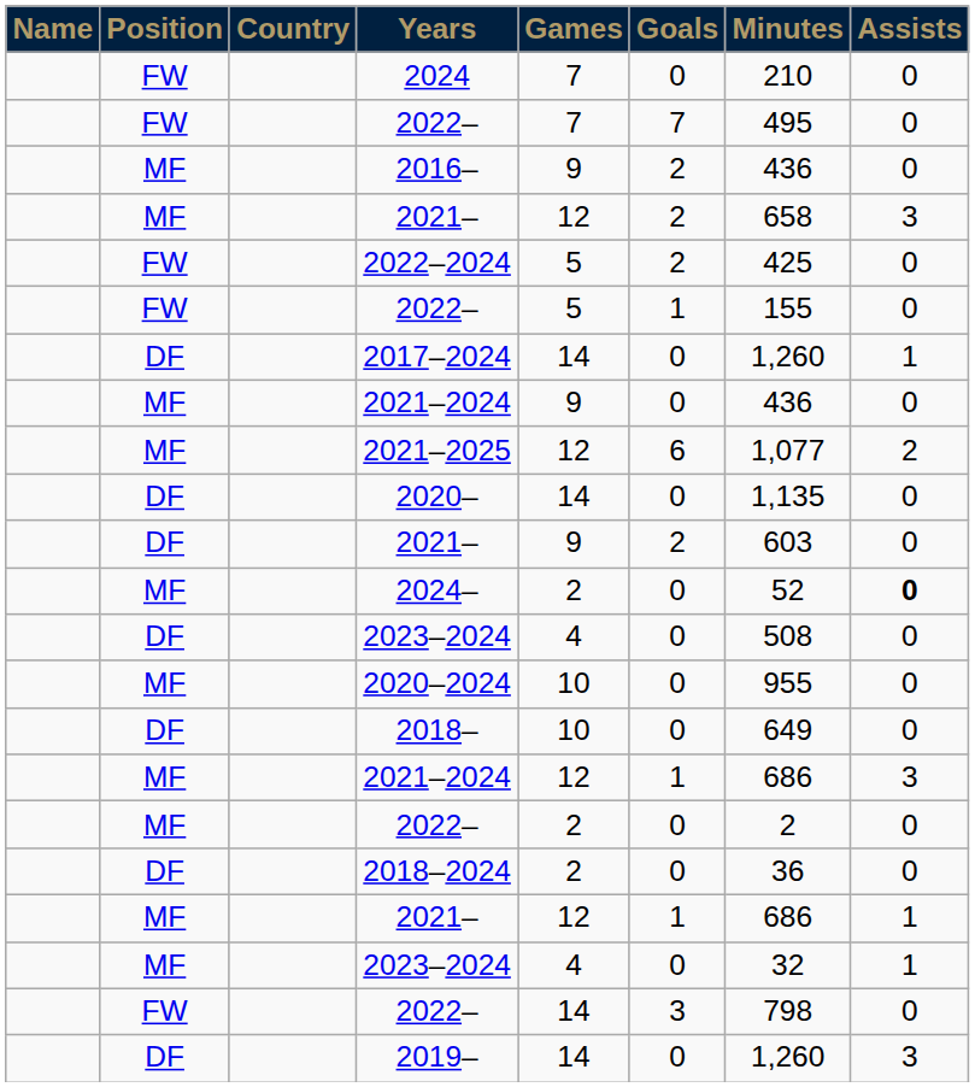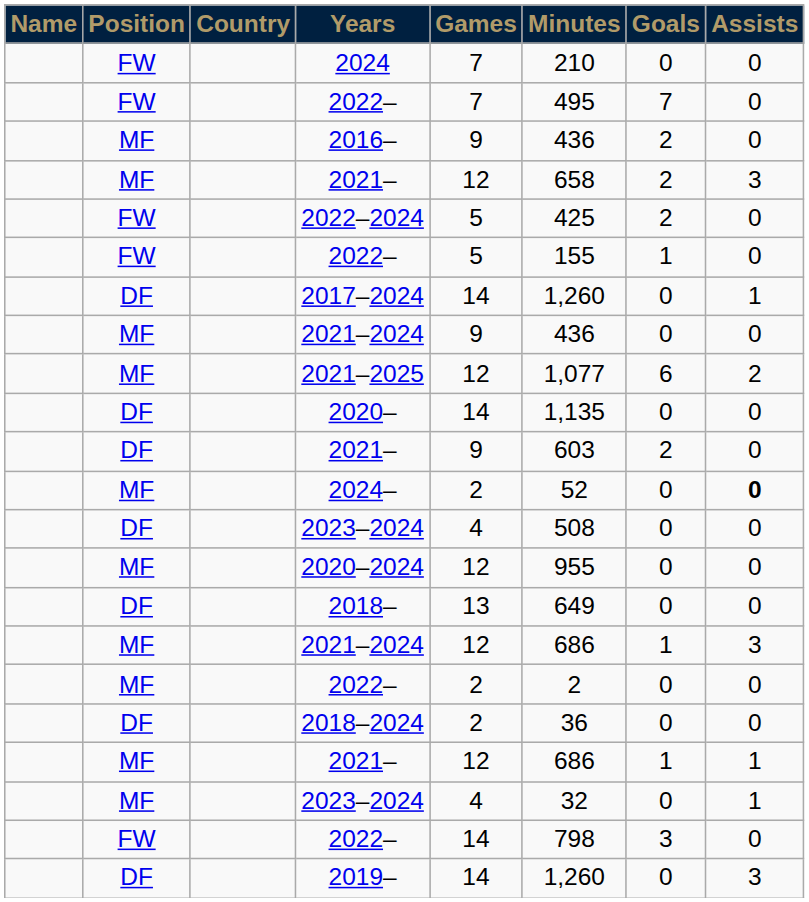columns swapped: Minutes <-> Goals
2020–2024 | Games: 10 -> 12
2018– | Games: 10 -> 13
